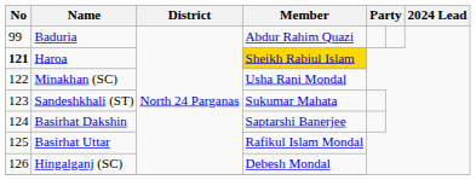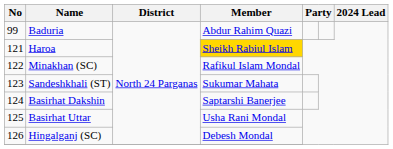Haroa | No: bold -> normal
Minakhan (SC) | Member: Usha Rani Mondal -> Rafikul Islam Mondal
Basirhat Uttar | Member: Rafikul Islam Mondal -> Usha Rani Mondal
